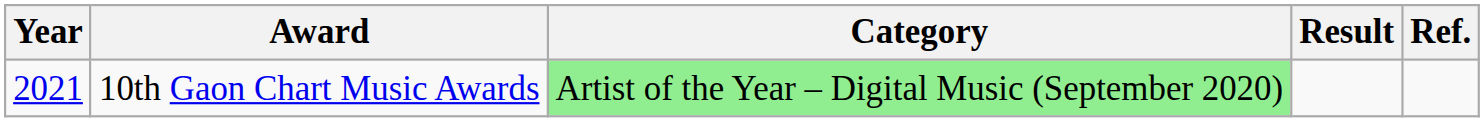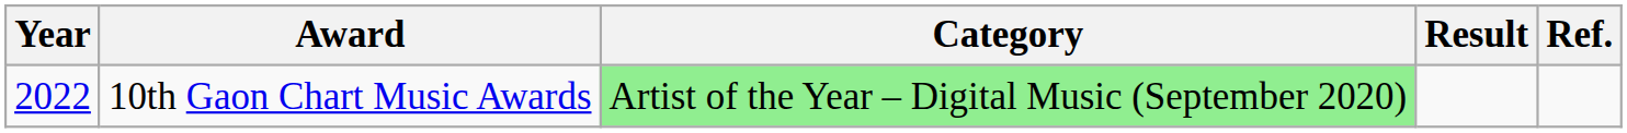10th Gaon Chart Music Awards | Year: 2021 -> 2022
